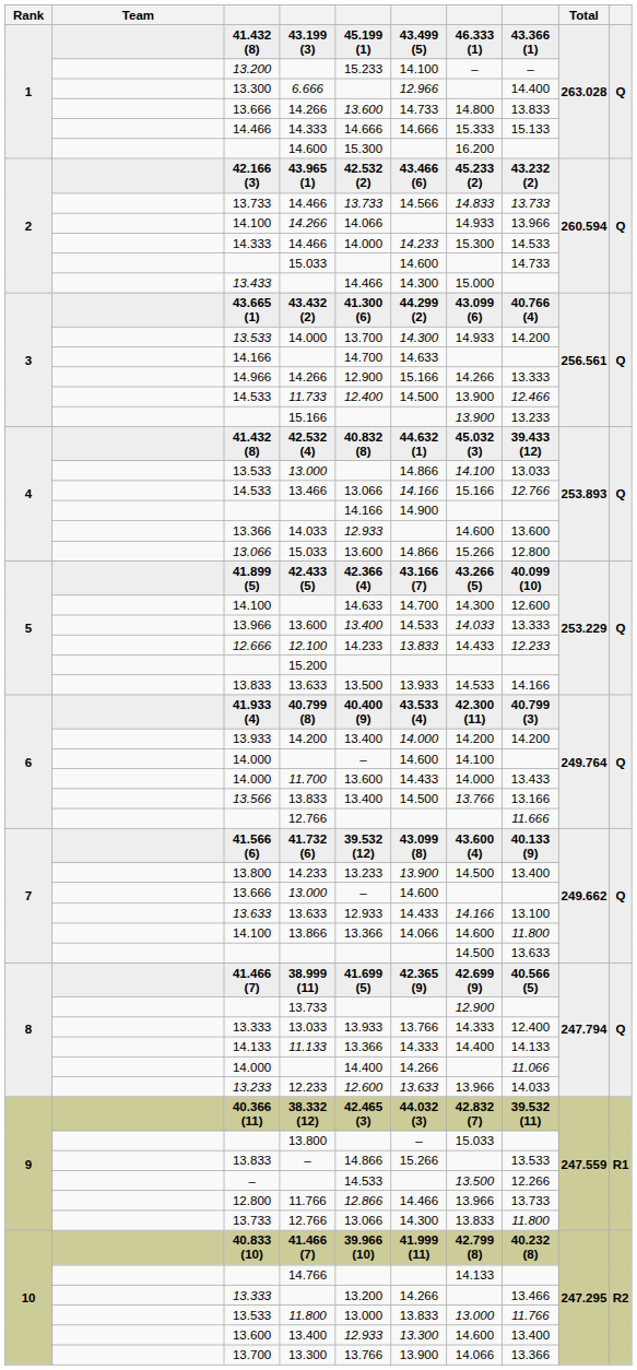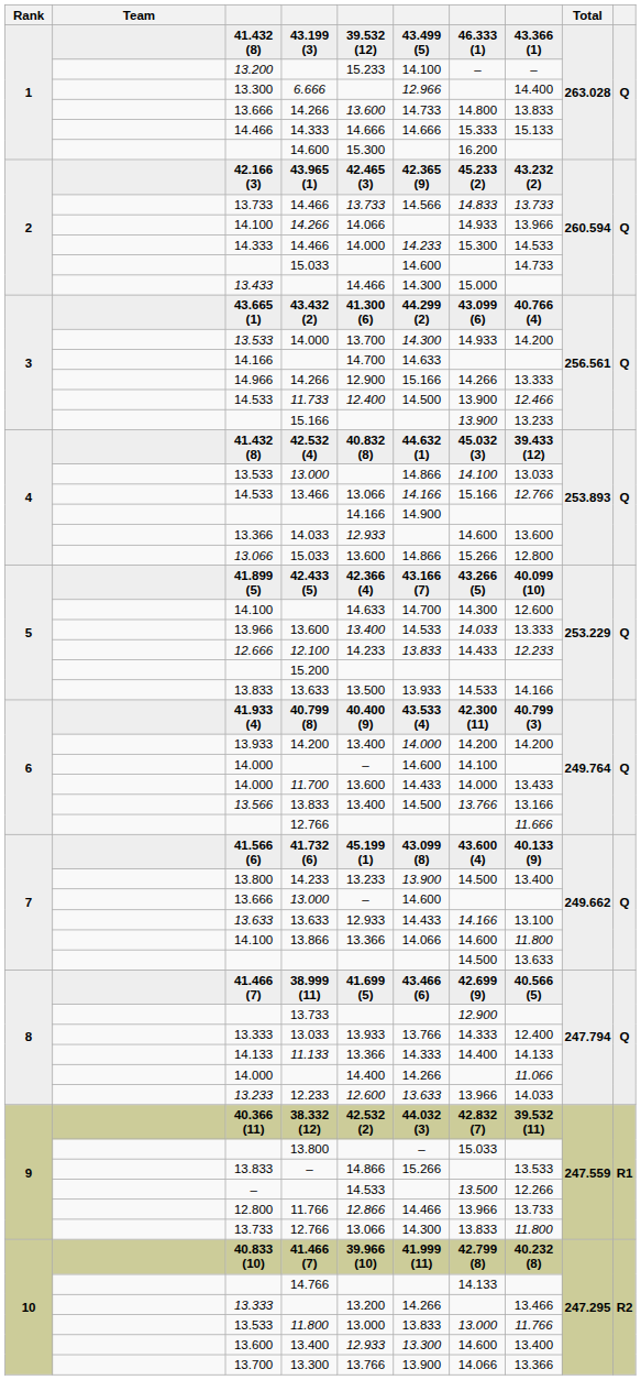43.199 (3) | column 5: 45.199 (1) -> 39.532 (12)
43.965 (1) | column 5: 42.532 (2) -> 42.465 (3)
43.965 (1) | column 6: 43.466 (6) -> 42.365 (9)
41.732 (6) | column 5: 39.532 (12) -> 45.199 (1)
38.999 (11) | column 6: 42.365 (9) -> 43.466 (6)
38.332 (12) | column 5: 42.465 (3) -> 42.532 (2)
